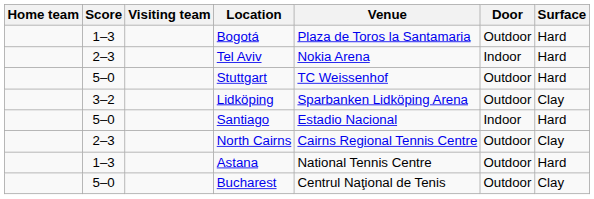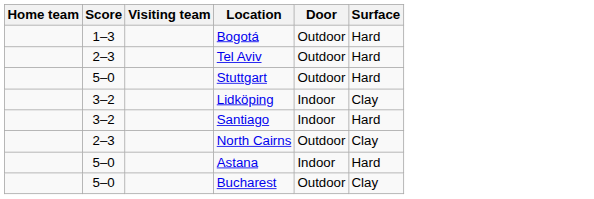- column: Venue | Plaza de Toros la Santamaria | Nokia Arena | TC Weissenhof | Sparbanken Lidköping Arena | Estadio Nacional | Cairns Regional Tennis Centre | National Tennis Centre | Centrul Naţional de Tenis
Tel Aviv | Door: Indoor -> Outdoor
Lidköping | Door: Outdoor -> Indoor
Santiago | Score: 5–0 -> 3–2
Astana | Score: 1–3 -> 5–0
Astana | Door: Outdoor -> Indoor
